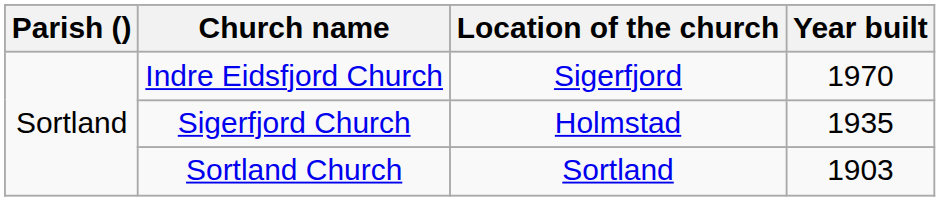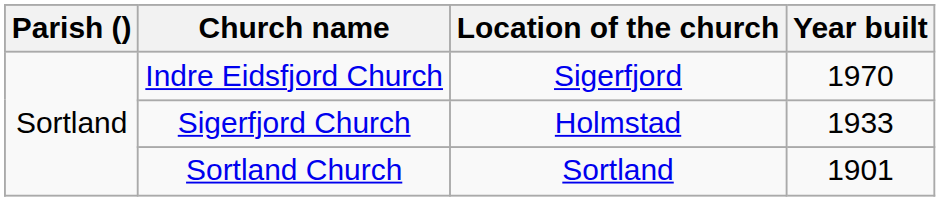Sigerfjord Church | Year built: 1935 -> 1933
Sortland Church | Year built: 1903 -> 1901
